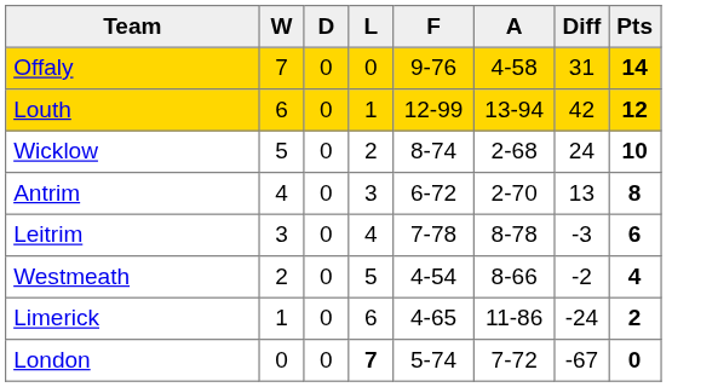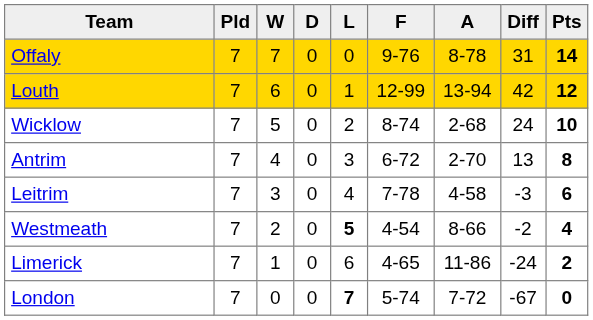+ column: Pld | 7 | 7 | 7 | 7 | 7 | 7 | 7 | 7
Offaly | A: 4-58 -> 8-78
Leitrim | A: 8-78 -> 4-58
Westmeath | L: normal -> bold
